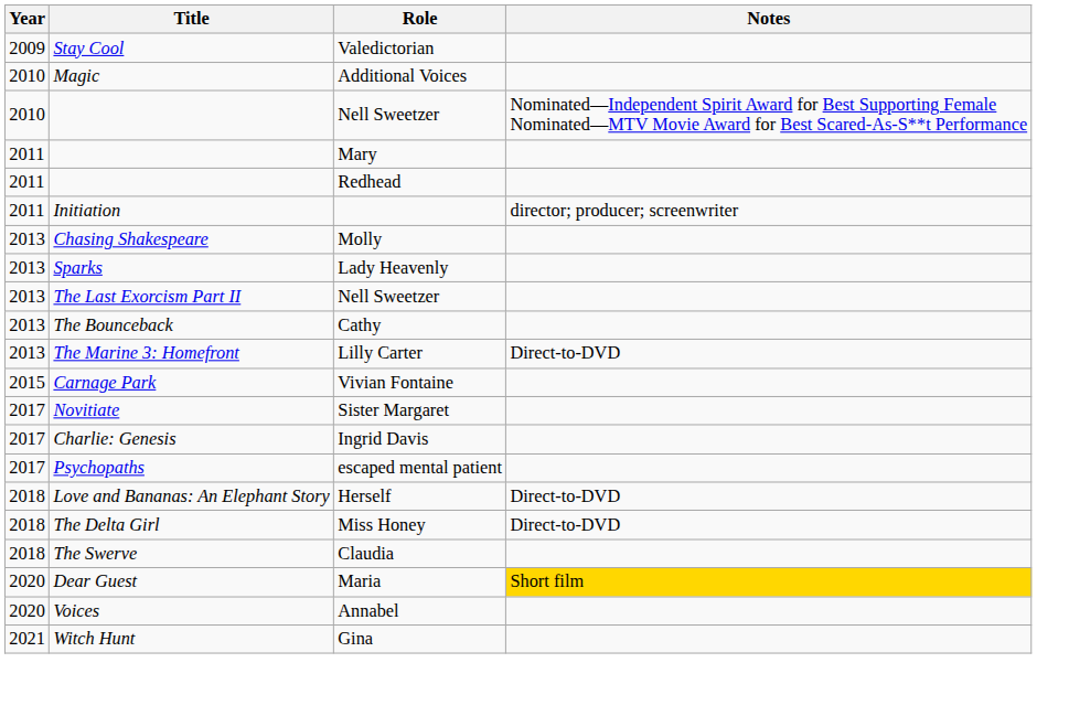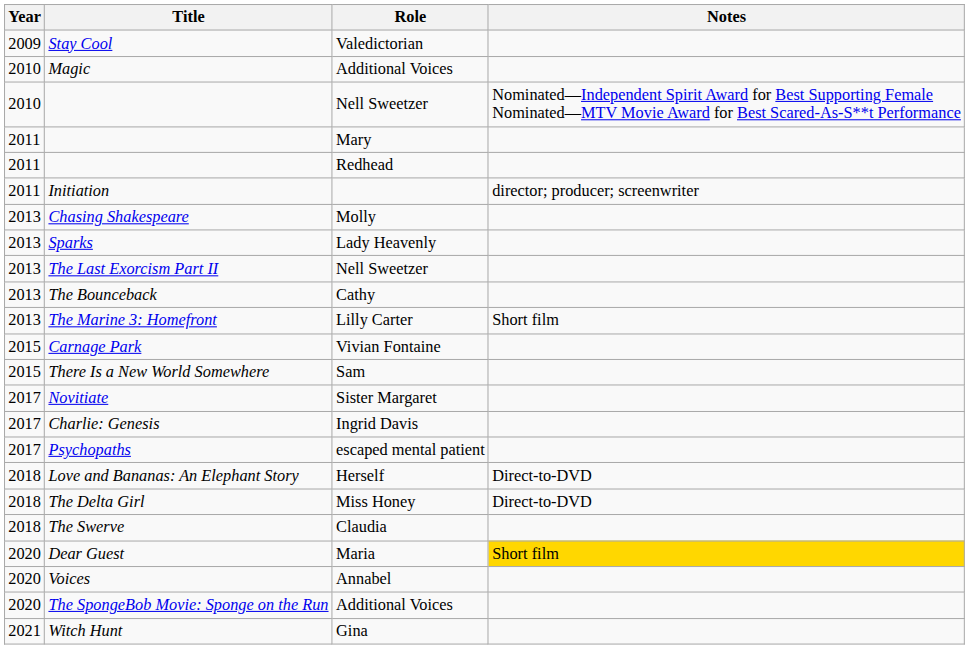The Marine 3: Homefront | Notes: Direct-to-DVD -> Short film
+ row: 2015 | There Is a New World Somewhere | Sam
+ row: 2020 | The SpongeBob Movie: Sponge on the Run | Additional Voices
